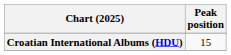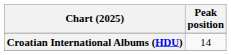Croatian International Albums (HDU) | Peak position: 15 -> 14
